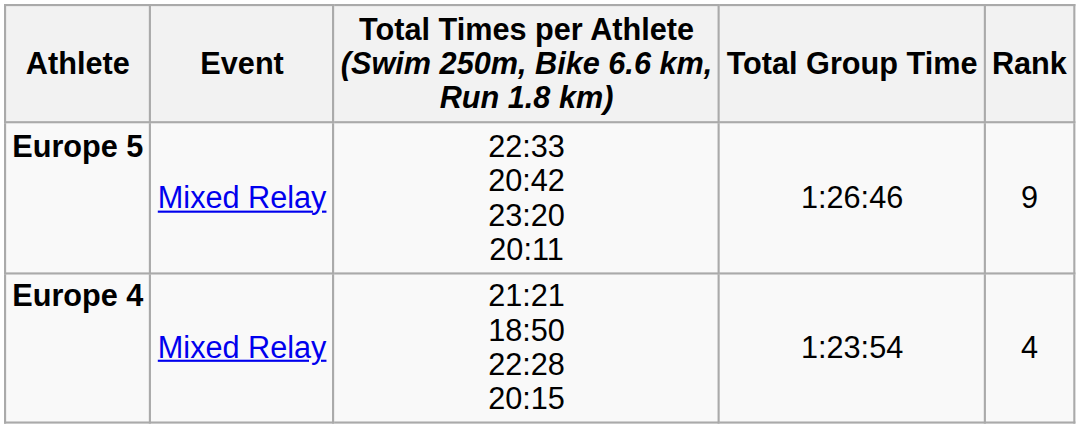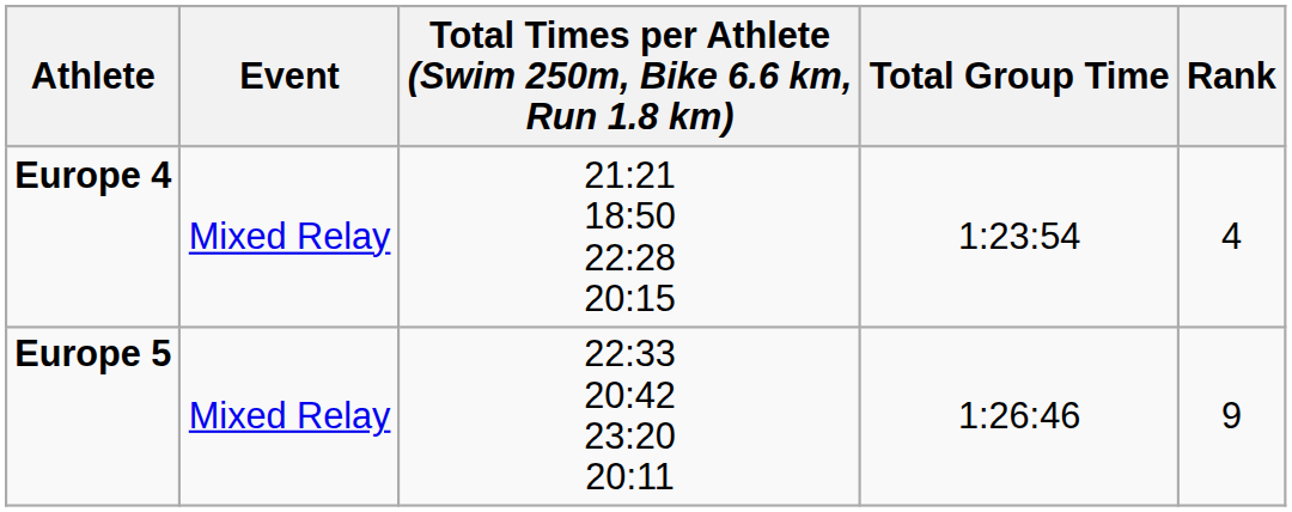rows swapped: Europe 4 <-> Europe 5
